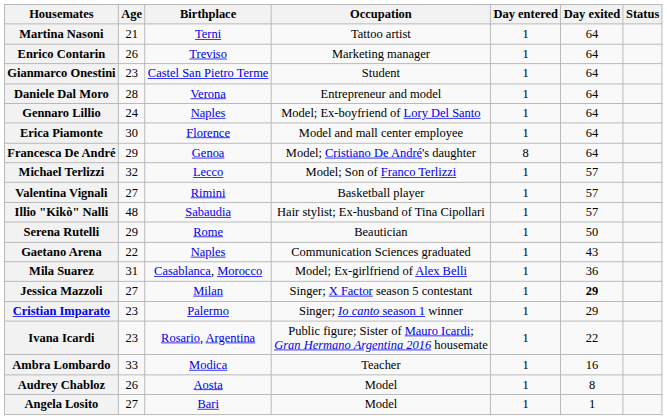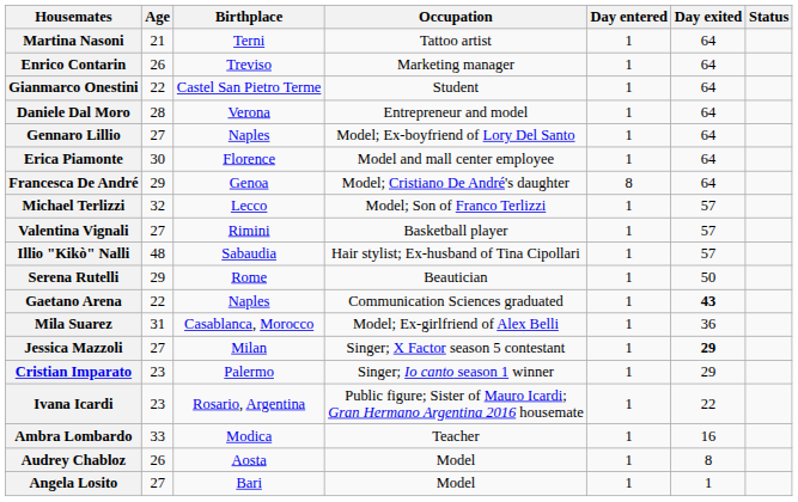Gianmarco Onestini | Age: 23 -> 22
Gennaro Lillio | Age: 24 -> 27
Gaetano Arena | Day exited: normal -> bold
